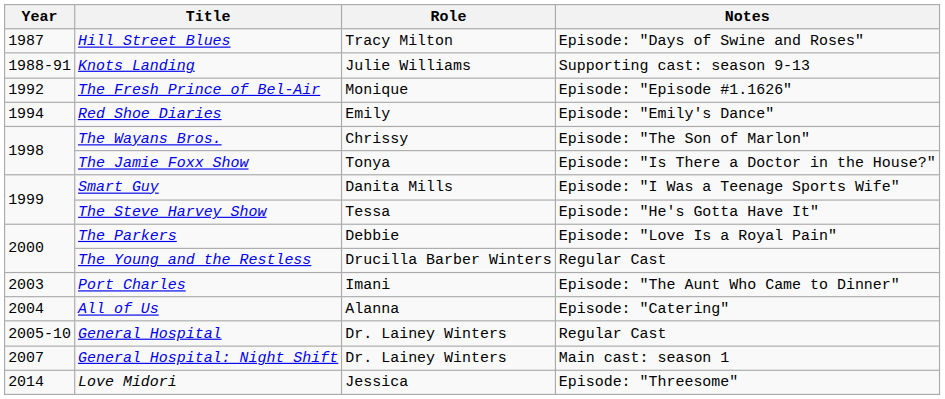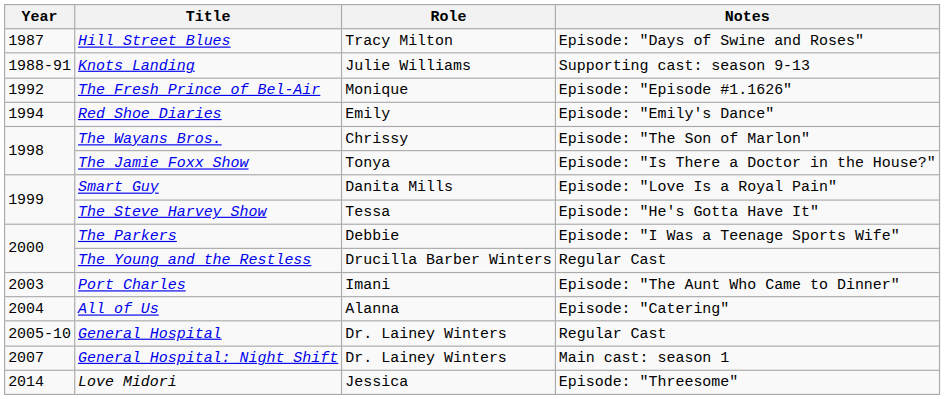Smart Guy | Notes: Episode: "I Was a Teenage Sports Wife" -> Episode: "Love Is a Royal Pain"
The Parkers | Notes: Episode: "Love Is a Royal Pain" -> Episode: "I Was a Teenage Sports Wife"
